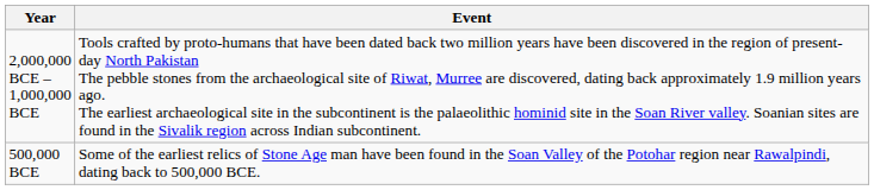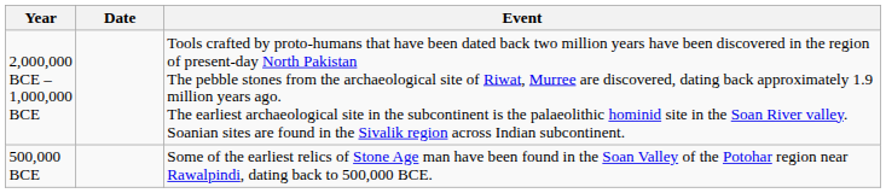+ column: Date
